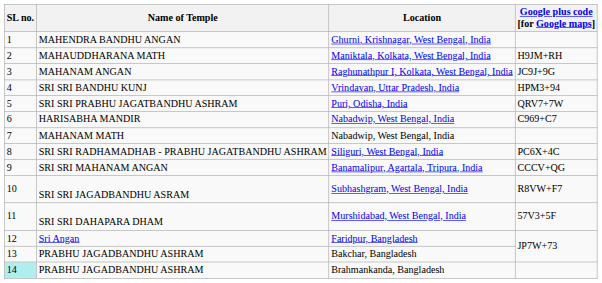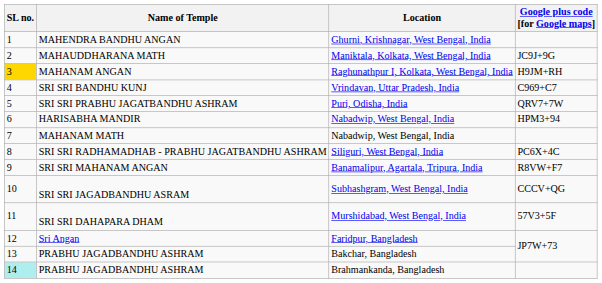MAHAUDDHARANA MATH | Google plus code [for Google maps]: H9JM+RH -> JC9J+9G
MAHANAM ANGAN | SL no.: no background -> gold background
MAHANAM ANGAN | Google plus code [for Google maps]: JC9J+9G -> H9JM+RH
SRI SRI BANDHU KUNJ | Google plus code [for Google maps]: HPM3+94 -> C969+C7
HARISABHA MANDIR | Google plus code [for Google maps]: C969+C7 -> HPM3+94
SRI SRI MAHANAM ANGAN | Google plus code [for Google maps]: CCCV+QG -> R8VW+F7
SRI SRI JAGADBANDHU ASRAM | Google plus code [for Google maps]: R8VW+F7 -> CCCV+QG
